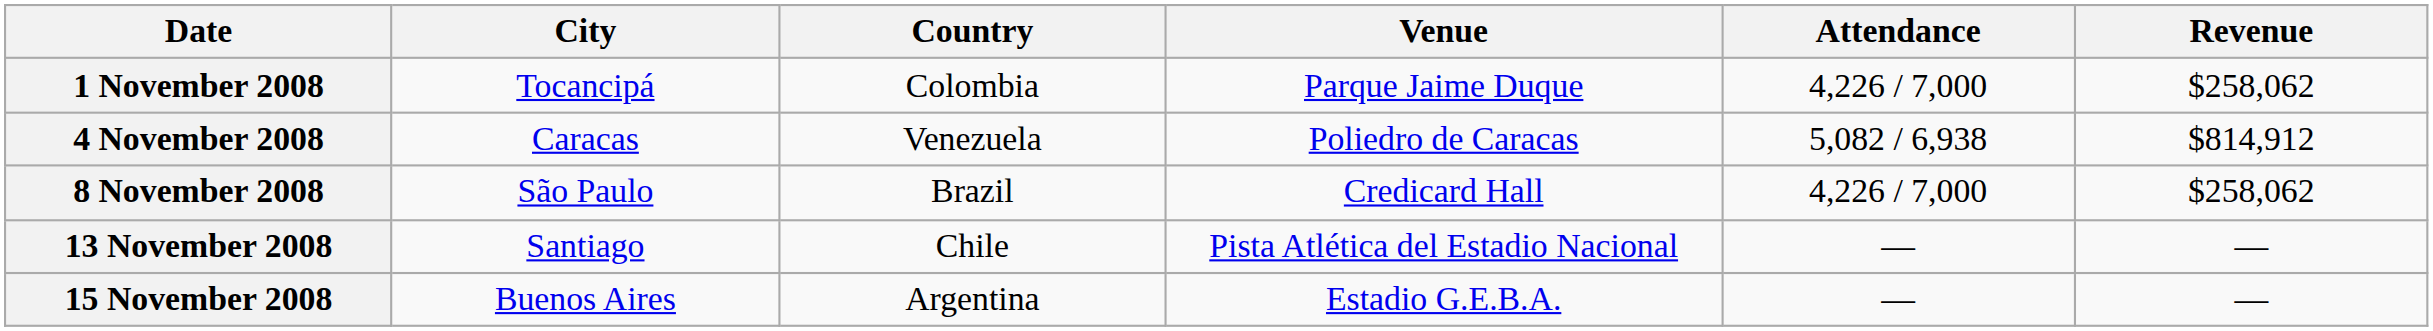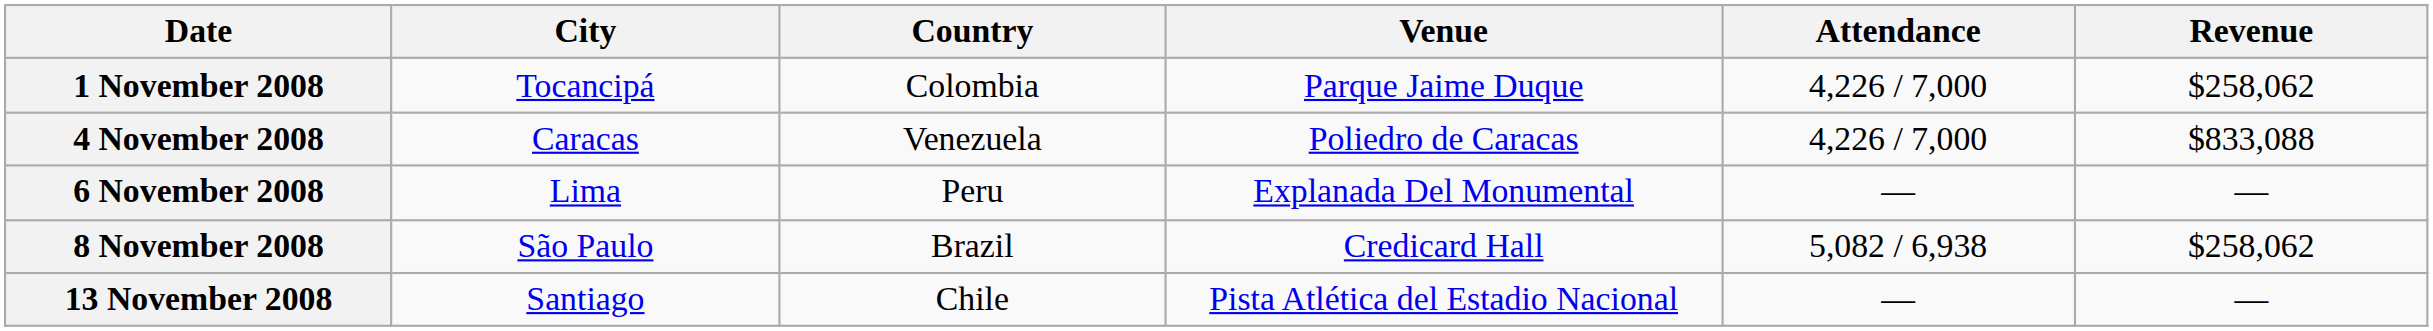4 November 2008 | Attendance: 5,082 / 6,938 -> 4,226 / 7,000
4 November 2008 | Revenue: $814,912 -> $833,088
+ row: 6 November 2008 | Lima | Peru | Explanada Del Monumental | — | —
8 November 2008 | Attendance: 4,226 / 7,000 -> 5,082 / 6,938
- row: 15 November 2008 | Buenos Aires | Argentina | Estadio G.E.B.A. | — | —
